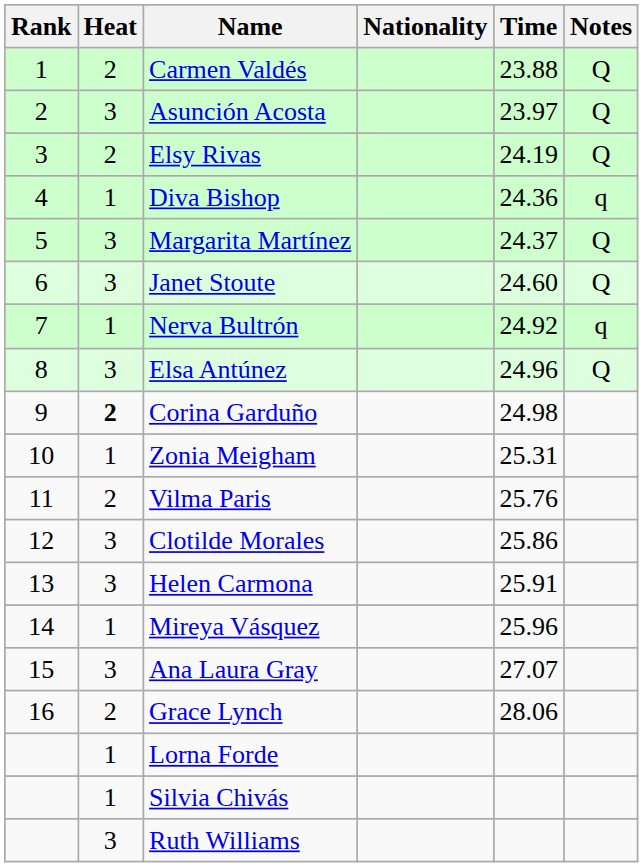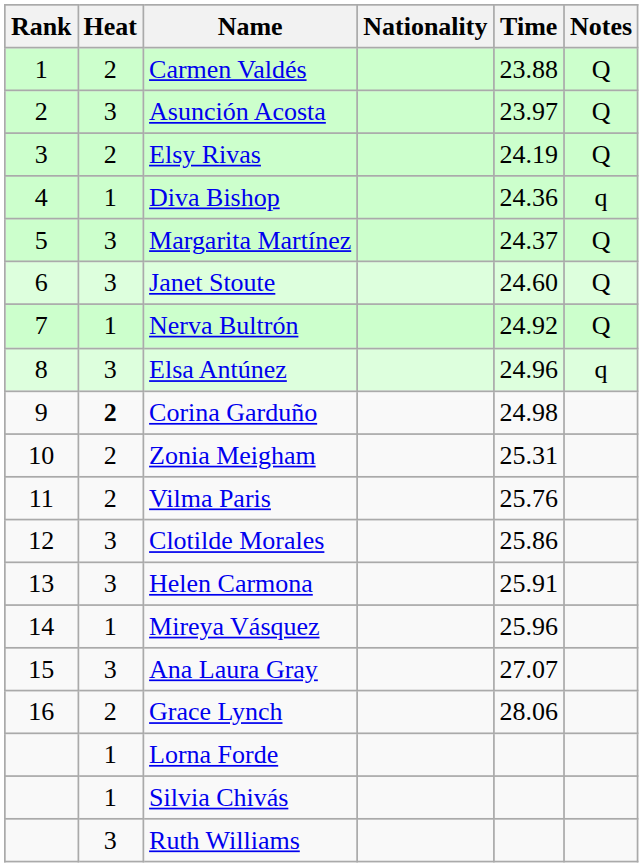Nerva Bultrón | Notes: q -> Q
Elsa Antúnez | Notes: Q -> q
Zonia Meigham | Heat: 1 -> 2
